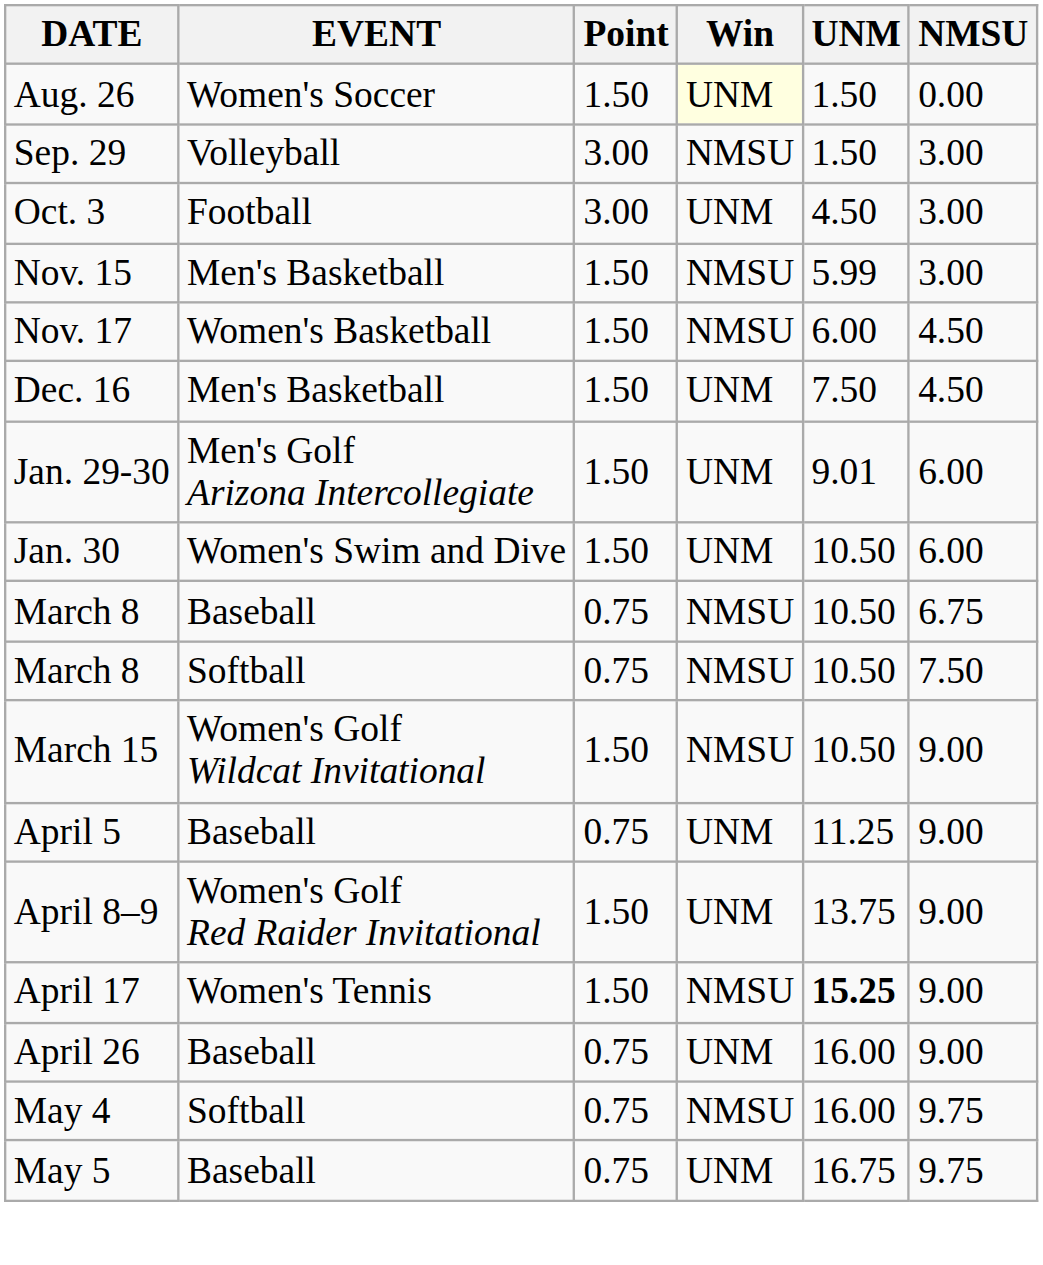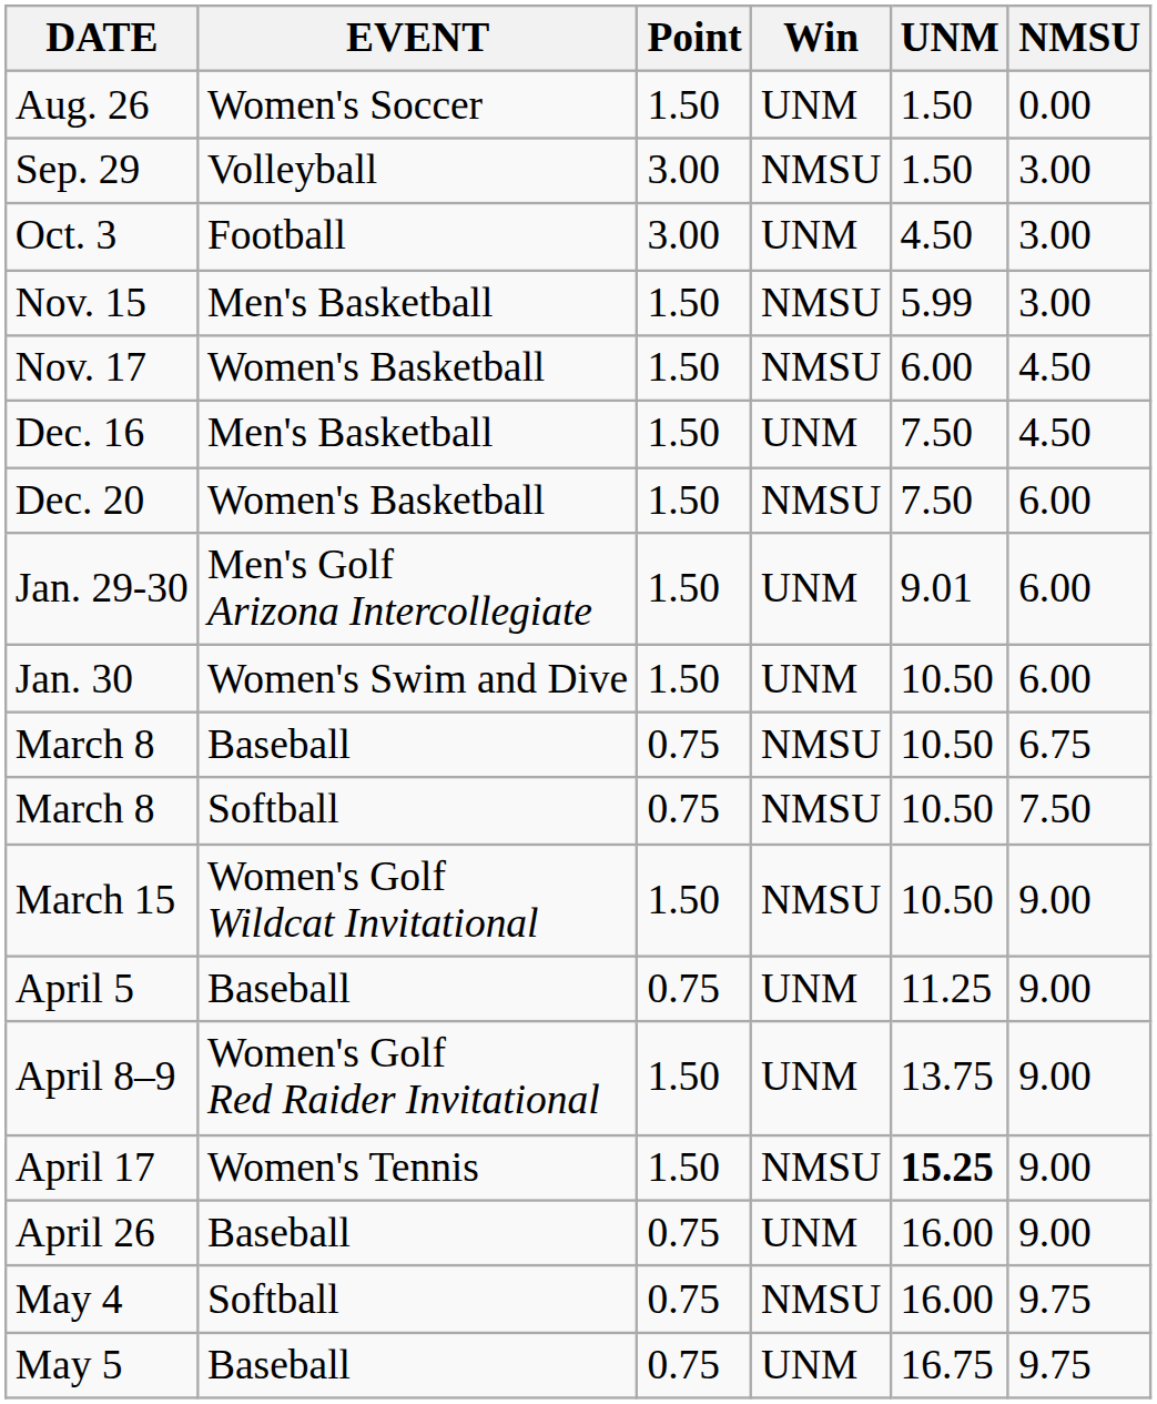Aug. 26 | Win: lightyellow background -> no background
+ row: Dec. 20 | Women's Basketball | 1.50 | NMSU | 7.50 | 6.00
